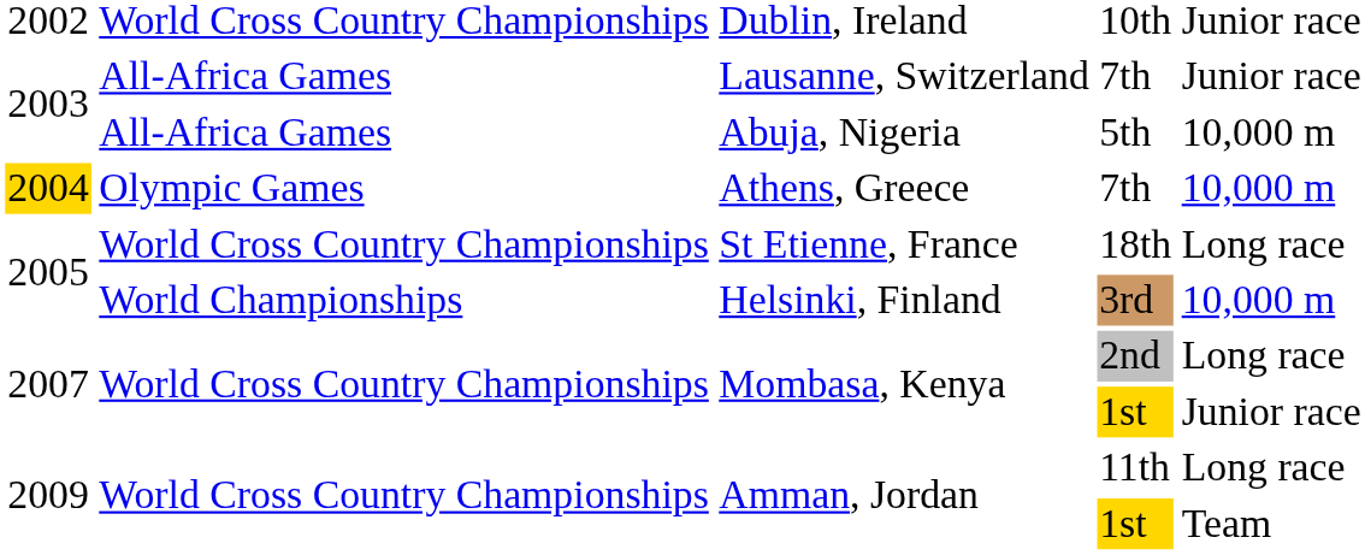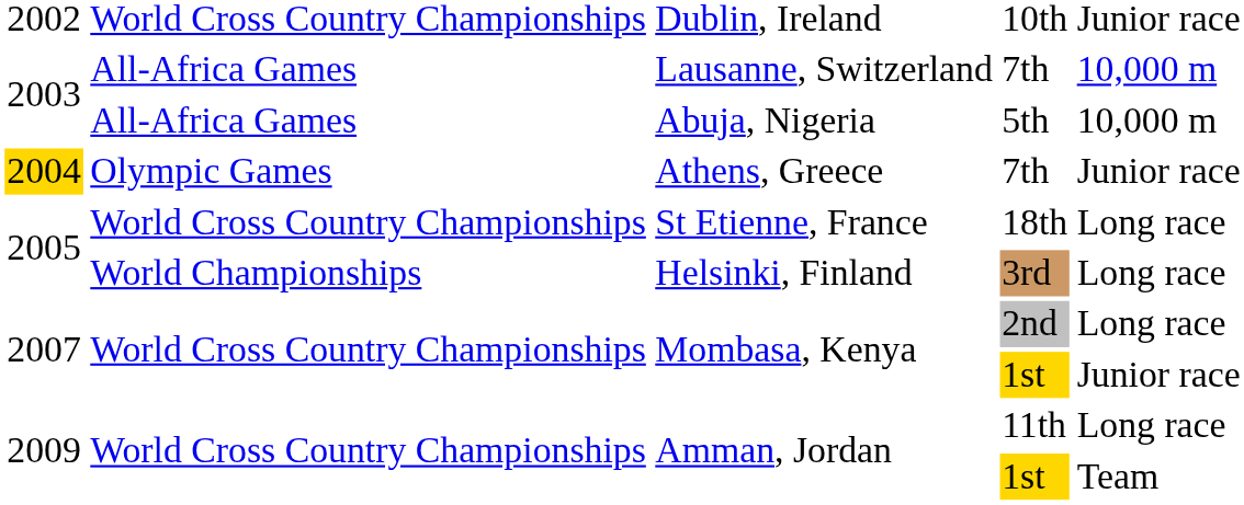Lausanne, Switzerland | column 5: Junior race -> 10,000 m
Athens, Greece | column 5: 10,000 m -> Junior race
Helsinki, Finland | column 5: 10,000 m -> Long race
